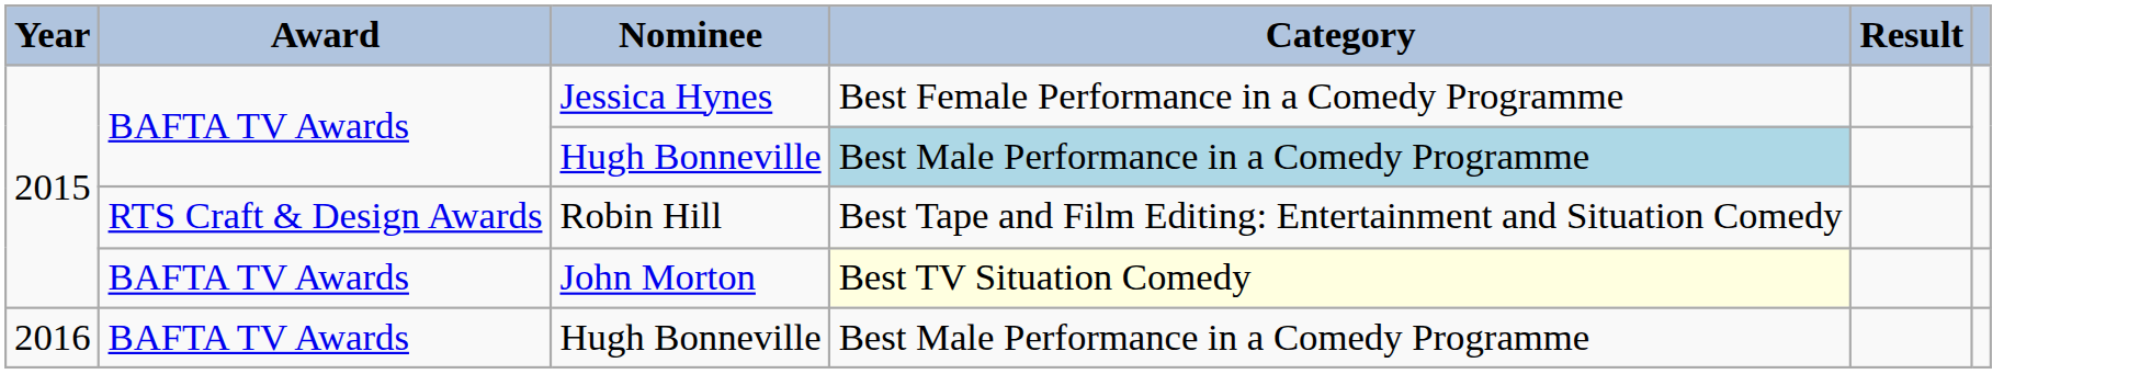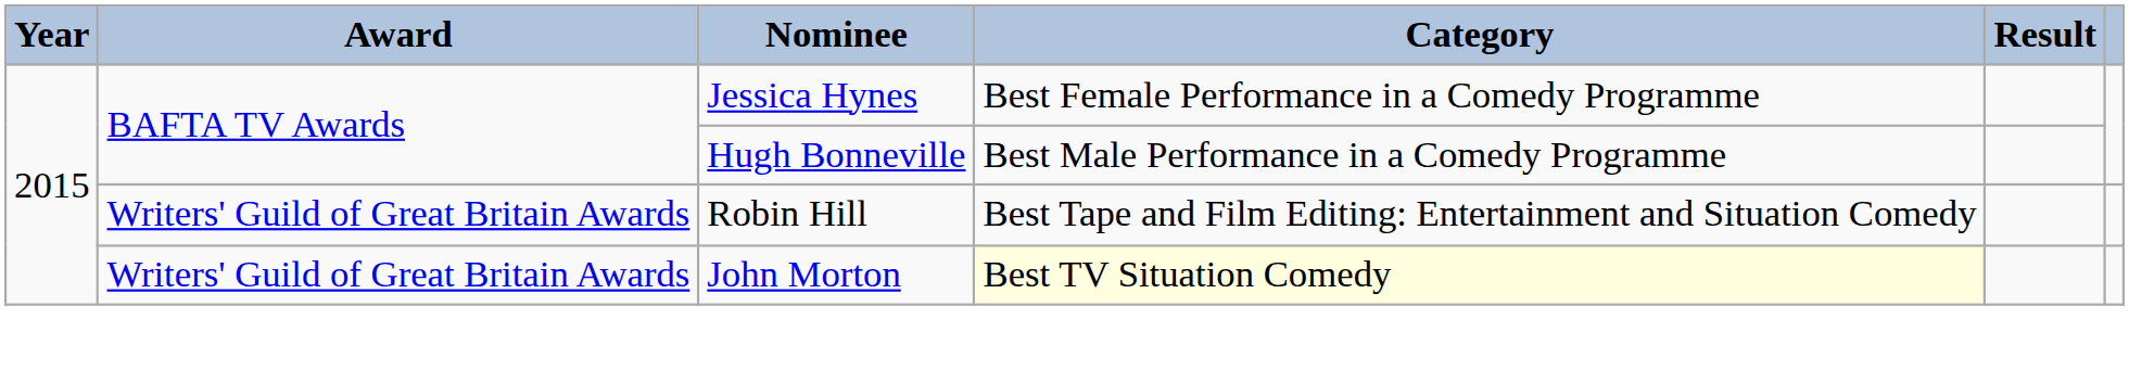2015 / Hugh Bonneville | Category: lightblue background -> no background
Robin Hill | Award: RTS Craft & Design Awards -> Writers' Guild of Great Britain Awards
John Morton | Award: BAFTA TV Awards -> Writers' Guild of Great Britain Awards
- row: 2016 | BAFTA TV Awards | Hugh Bonneville | Best Male Performance in a Comedy Programme
